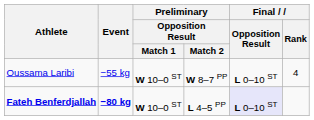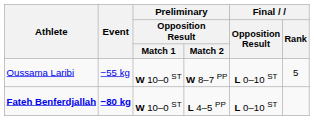Oussama Laribi | Final / Rank: 4 -> 5
Fateh Benferdjallah | Final / Opposition Result: lavender background -> no background
